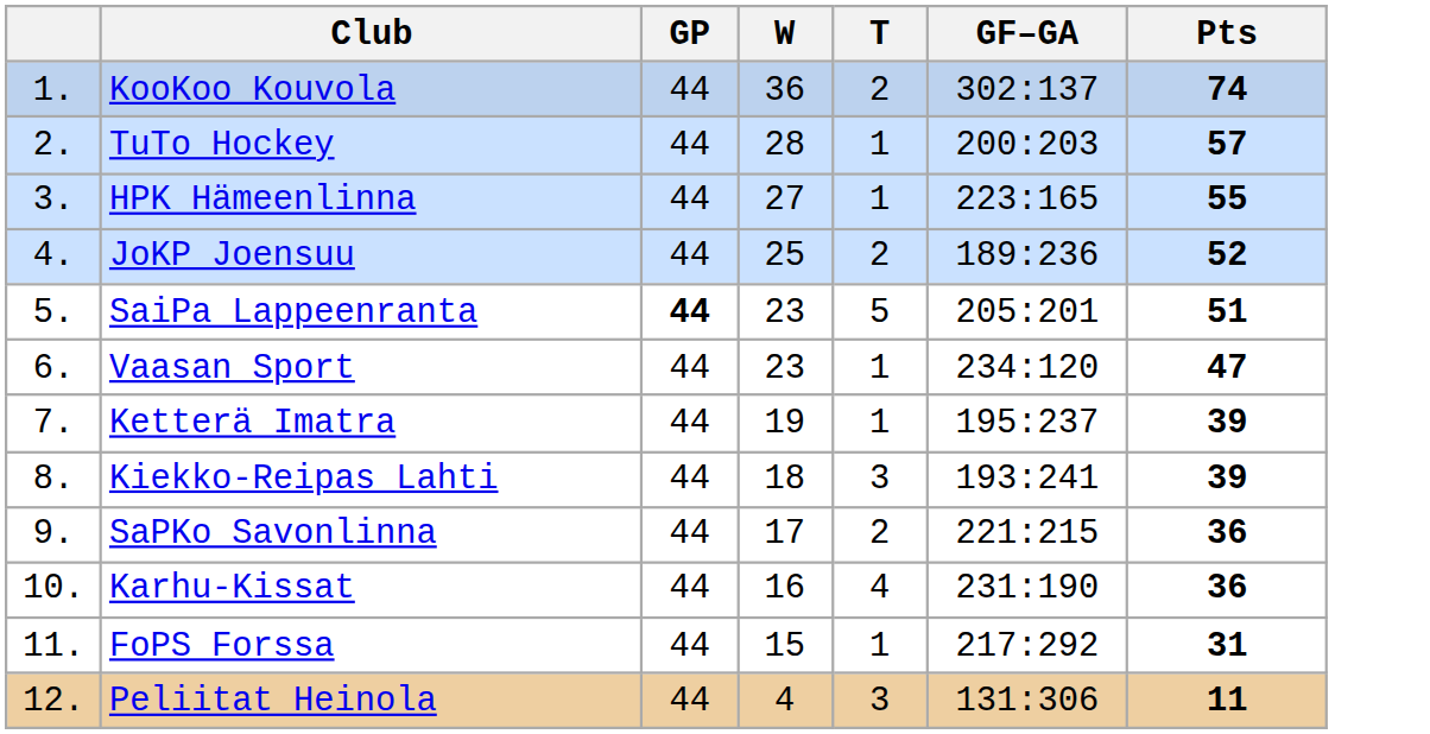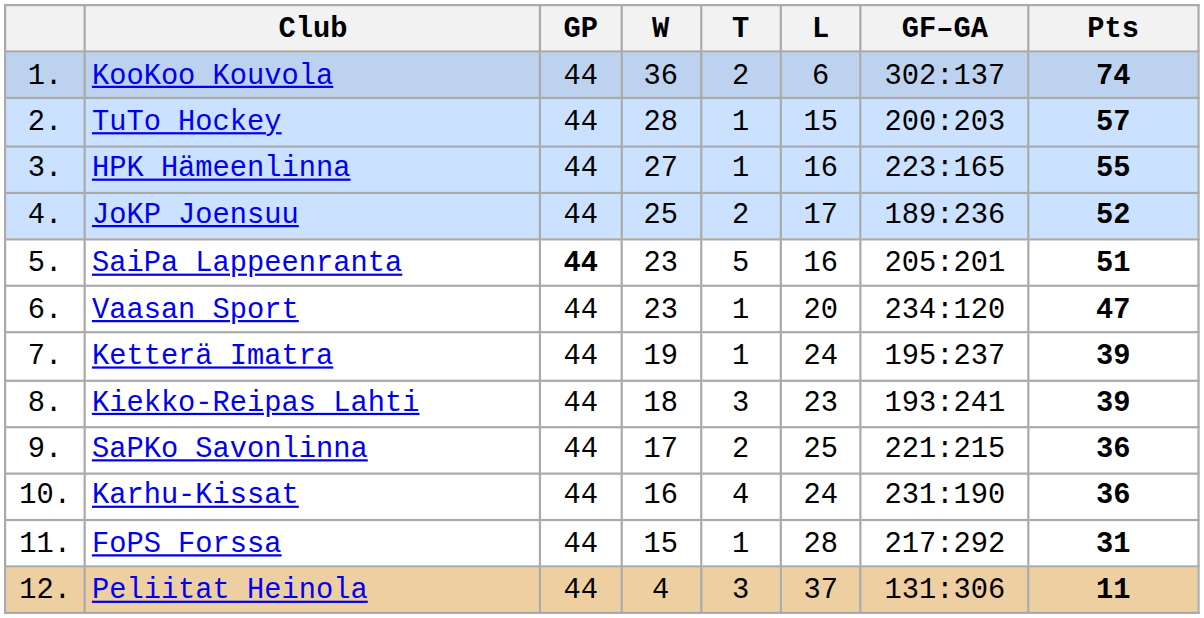+ column: L | 6 | 15 | 16 | 17 | 16 | 20 | 24 | 23 | 25 | 24 | 28 | 37
